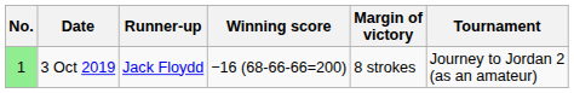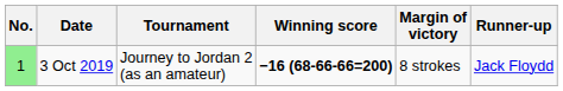columns swapped: Tournament <-> Runner-up
3 Oct 2019 | Winning score: normal -> bold
